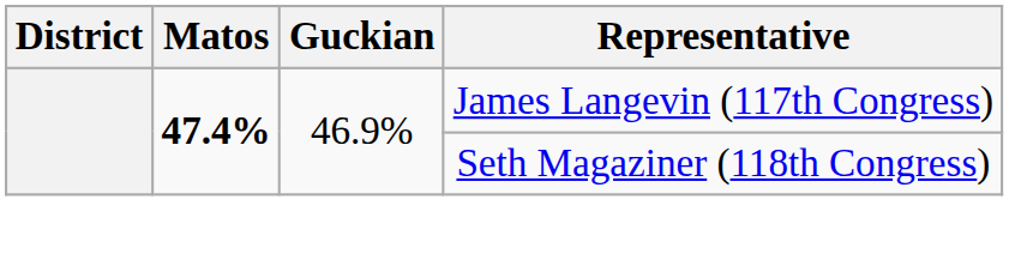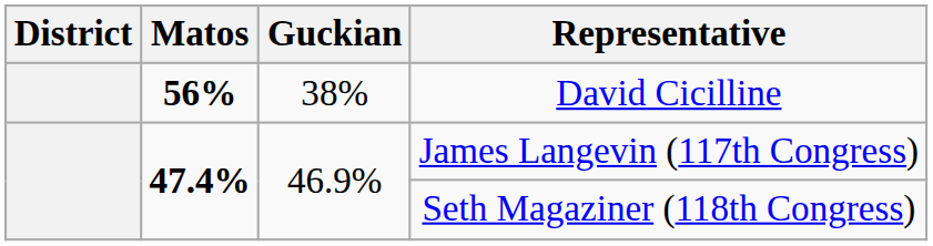+ row: 56% | 38% | David Cicilline
